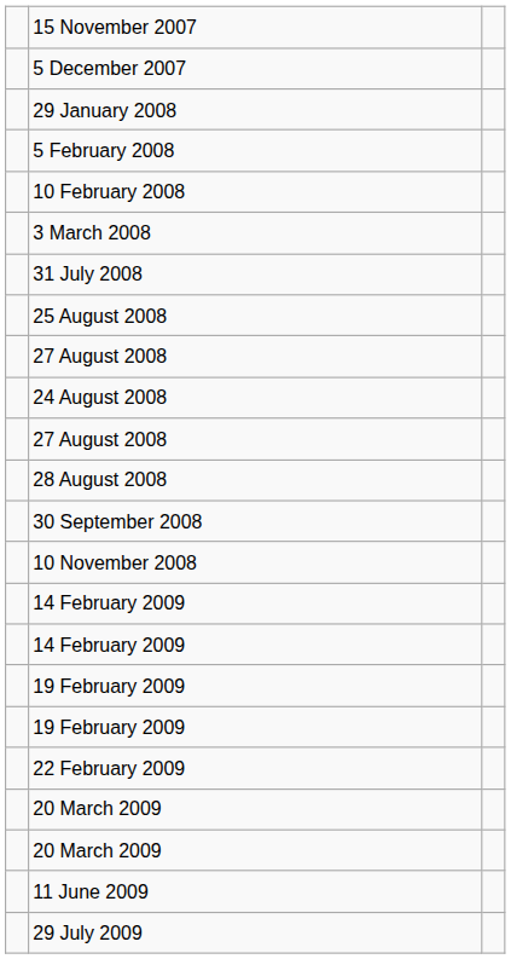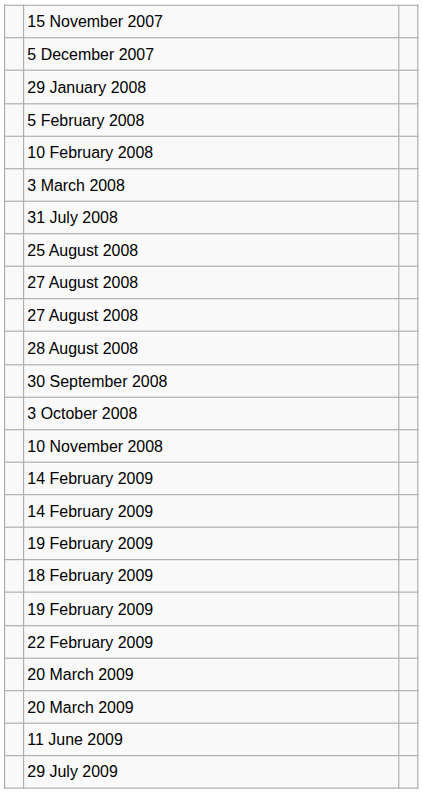- row: 24 August 2008
+ row: 3 October 2008
+ row: 18 February 2009
